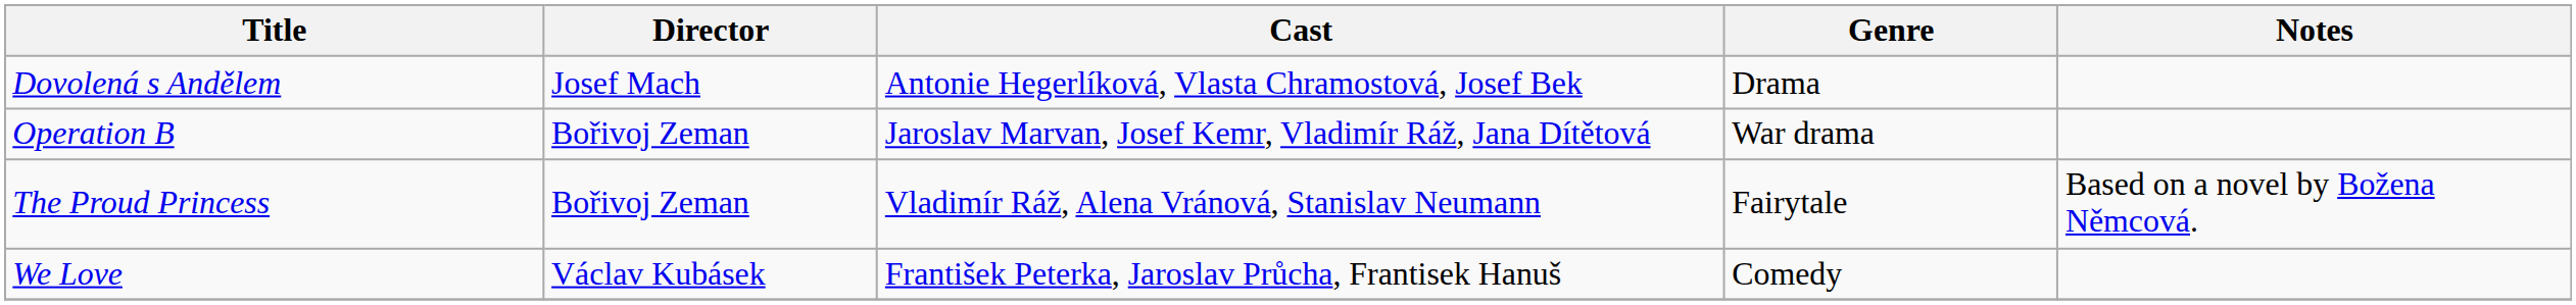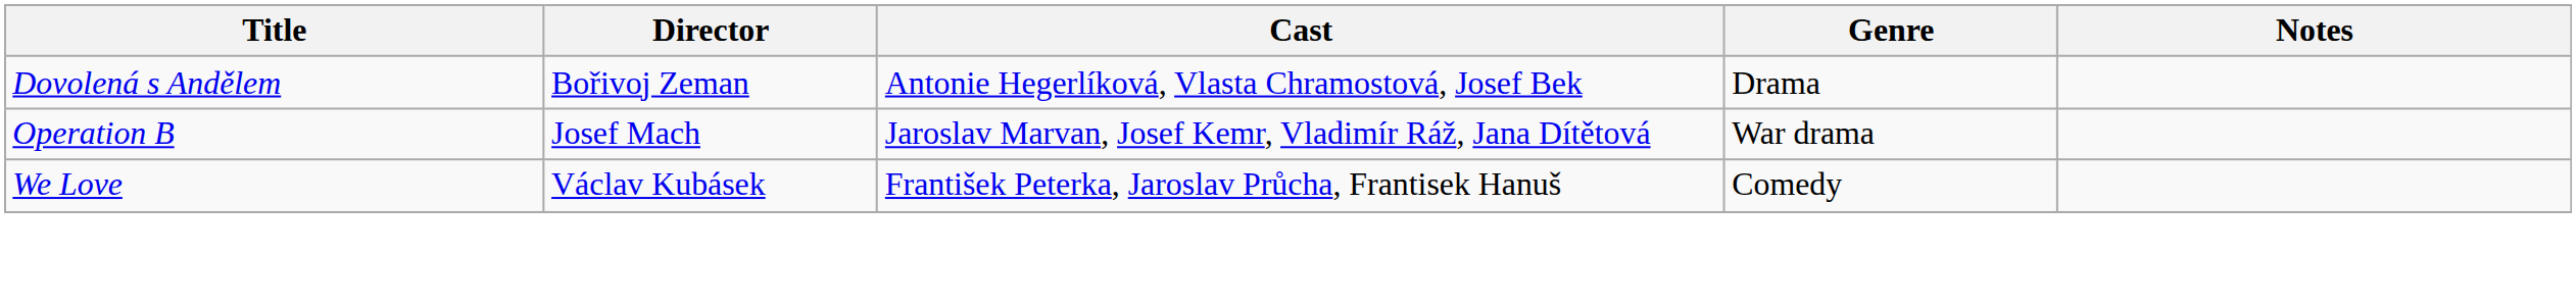Dovolená s Andělem | Director: Josef Mach -> Bořivoj Zeman
Operation B | Director: Bořivoj Zeman -> Josef Mach
- row: The Proud Princess | Bořivoj Zeman | Vladimír Ráž, Alena Vránová, Stanislav Neumann | Fairytale | Based on a novel by Božena Němcová.
